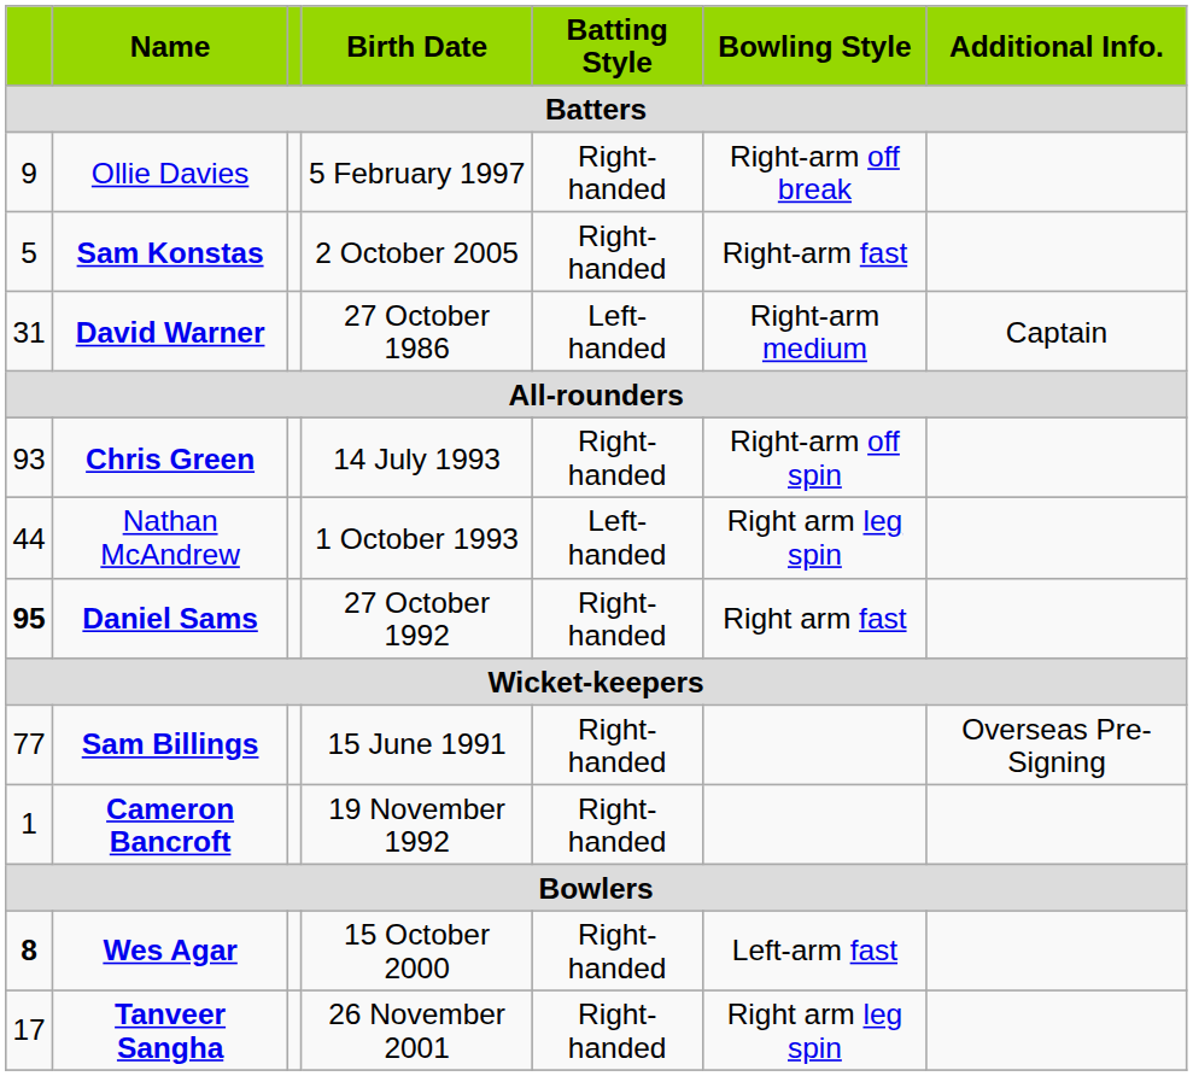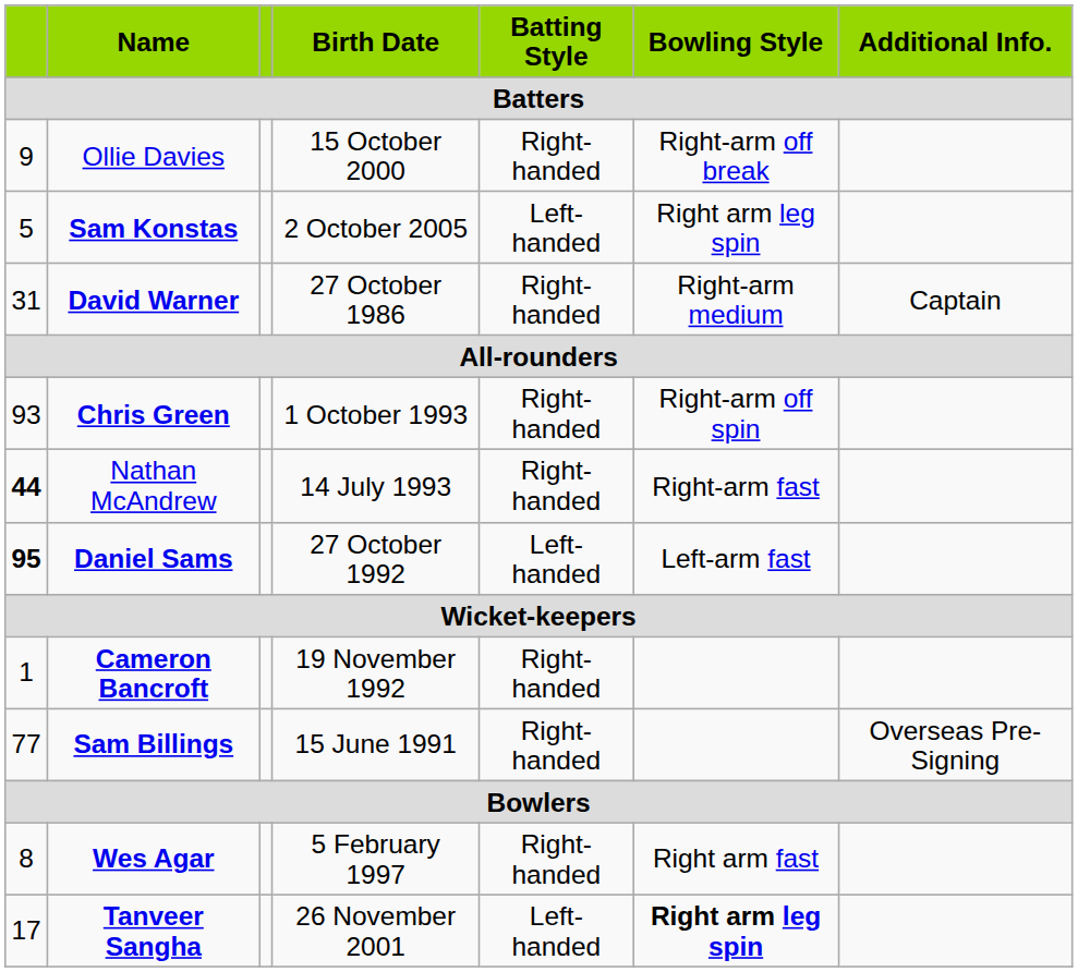Ollie Davies | Birth Date: 5 February 1997 -> 15 October 2000
Sam Konstas | Batting Style: Right-handed -> Left-handed
Sam Konstas | Bowling Style: Right-arm fast -> Right arm leg spin
David Warner | Batting Style: Left-handed -> Right-handed
Chris Green | Birth Date: 14 July 1993 -> 1 October 1993
Nathan McAndrew | column 1: normal -> bold
Nathan McAndrew | Birth Date: 1 October 1993 -> 14 July 1993
Nathan McAndrew | Batting Style: Left-handed -> Right-handed
Nathan McAndrew | Bowling Style: Right arm leg spin -> Right-arm fast
Daniel Sams | Batting Style: Right-handed -> Left-handed
Daniel Sams | Bowling Style: Right arm fast -> Left-arm fast
rows swapped: Cameron Bancroft <-> Sam Billings
Wes Agar | column 1: bold -> normal
Wes Agar | Birth Date: 15 October 2000 -> 5 February 1997
Wes Agar | Bowling Style: Left-arm fast -> Right arm fast
Tanveer Sangha | Batting Style: Right-handed -> Left-handed
Tanveer Sangha | Bowling Style: normal -> bold
